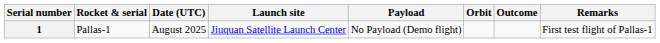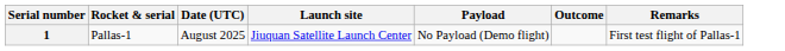- column: Orbit
